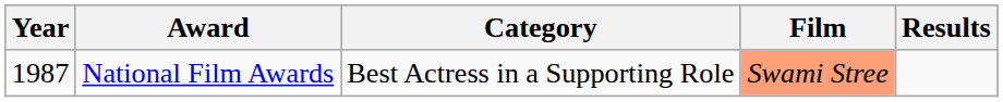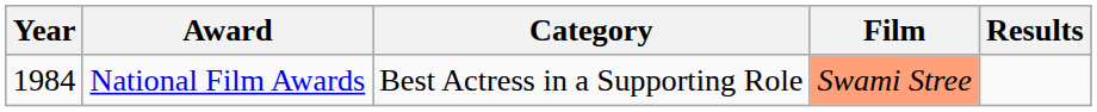National Film Awards | Year: 1987 -> 1984
